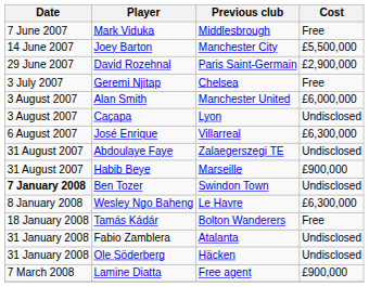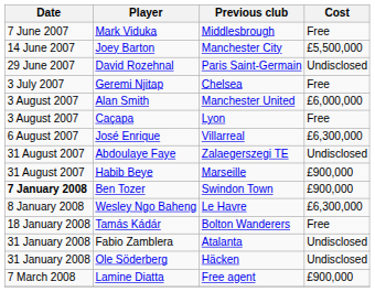David Rozehnal | Cost: £2,900,000 -> Undisclosed
Caçapa | Cost: Undisclosed -> Free
Ben Tozer | Cost: Undisclosed -> £900,000
